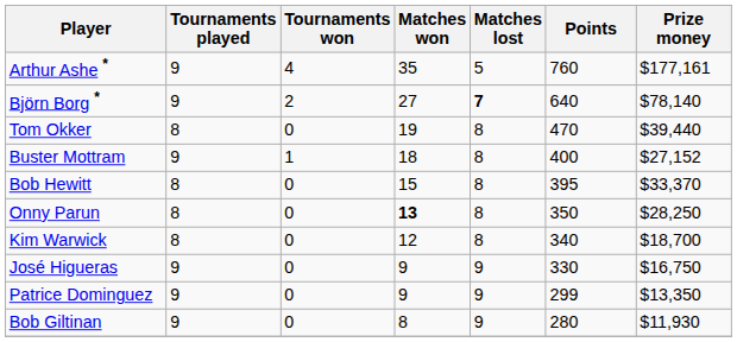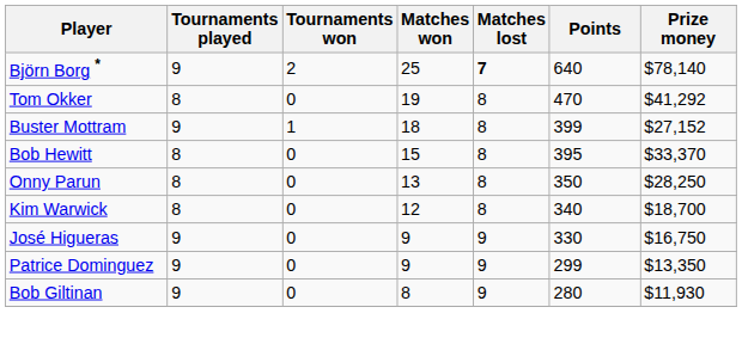- row: Arthur Ashe * | 9 | 4 | 35 | 5 | 760 | $177,161
Björn Borg * | Matches won: 27 -> 25
Tom Okker | Prize money: $39,440 -> $41,292
Buster Mottram | Points: 400 -> 399
Onny Parun | Matches won: bold -> normal
